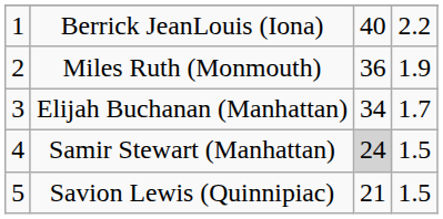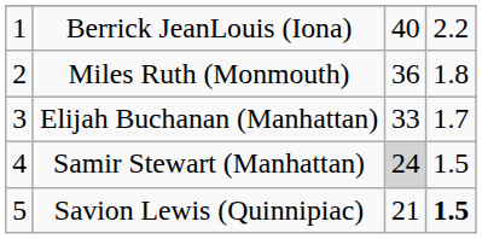Miles Ruth (Monmouth) | column 4: 1.9 -> 1.8
Elijah Buchanan (Manhattan) | column 3: 34 -> 33
Savion Lewis (Quinnipiac) | column 4: normal -> bold
